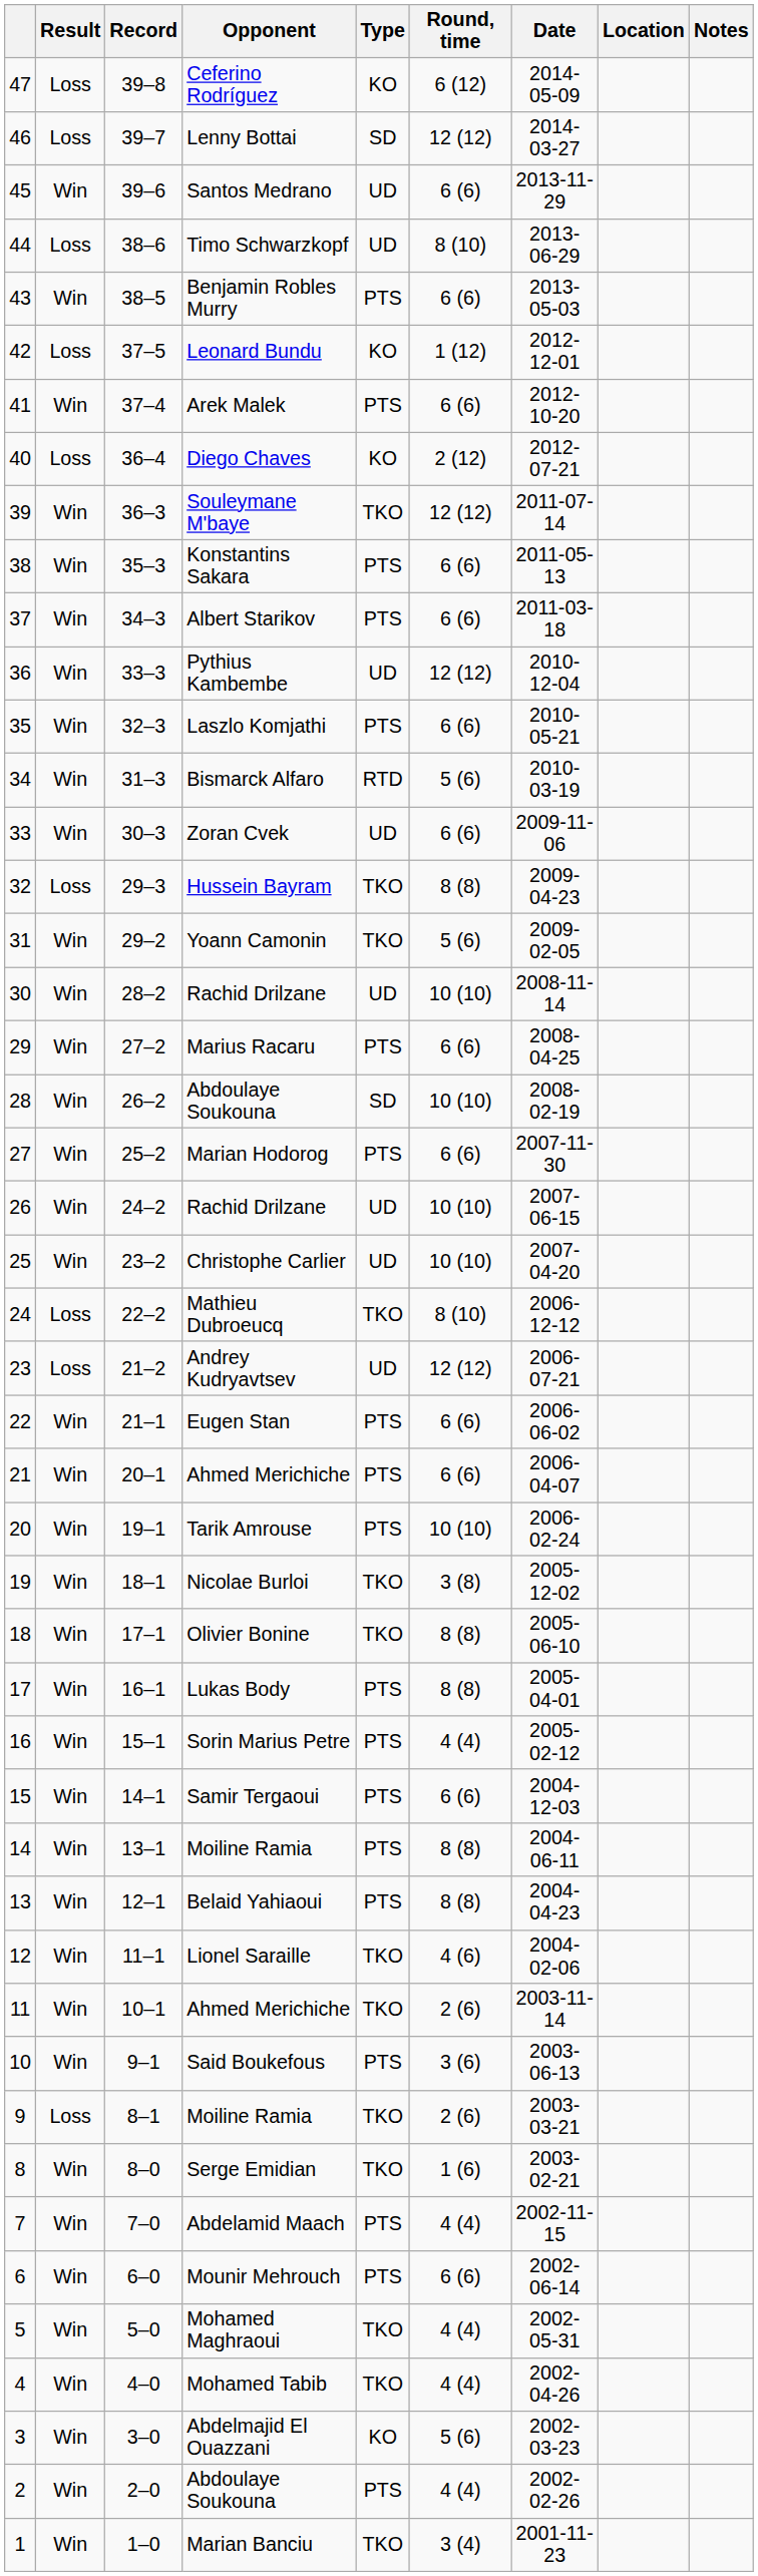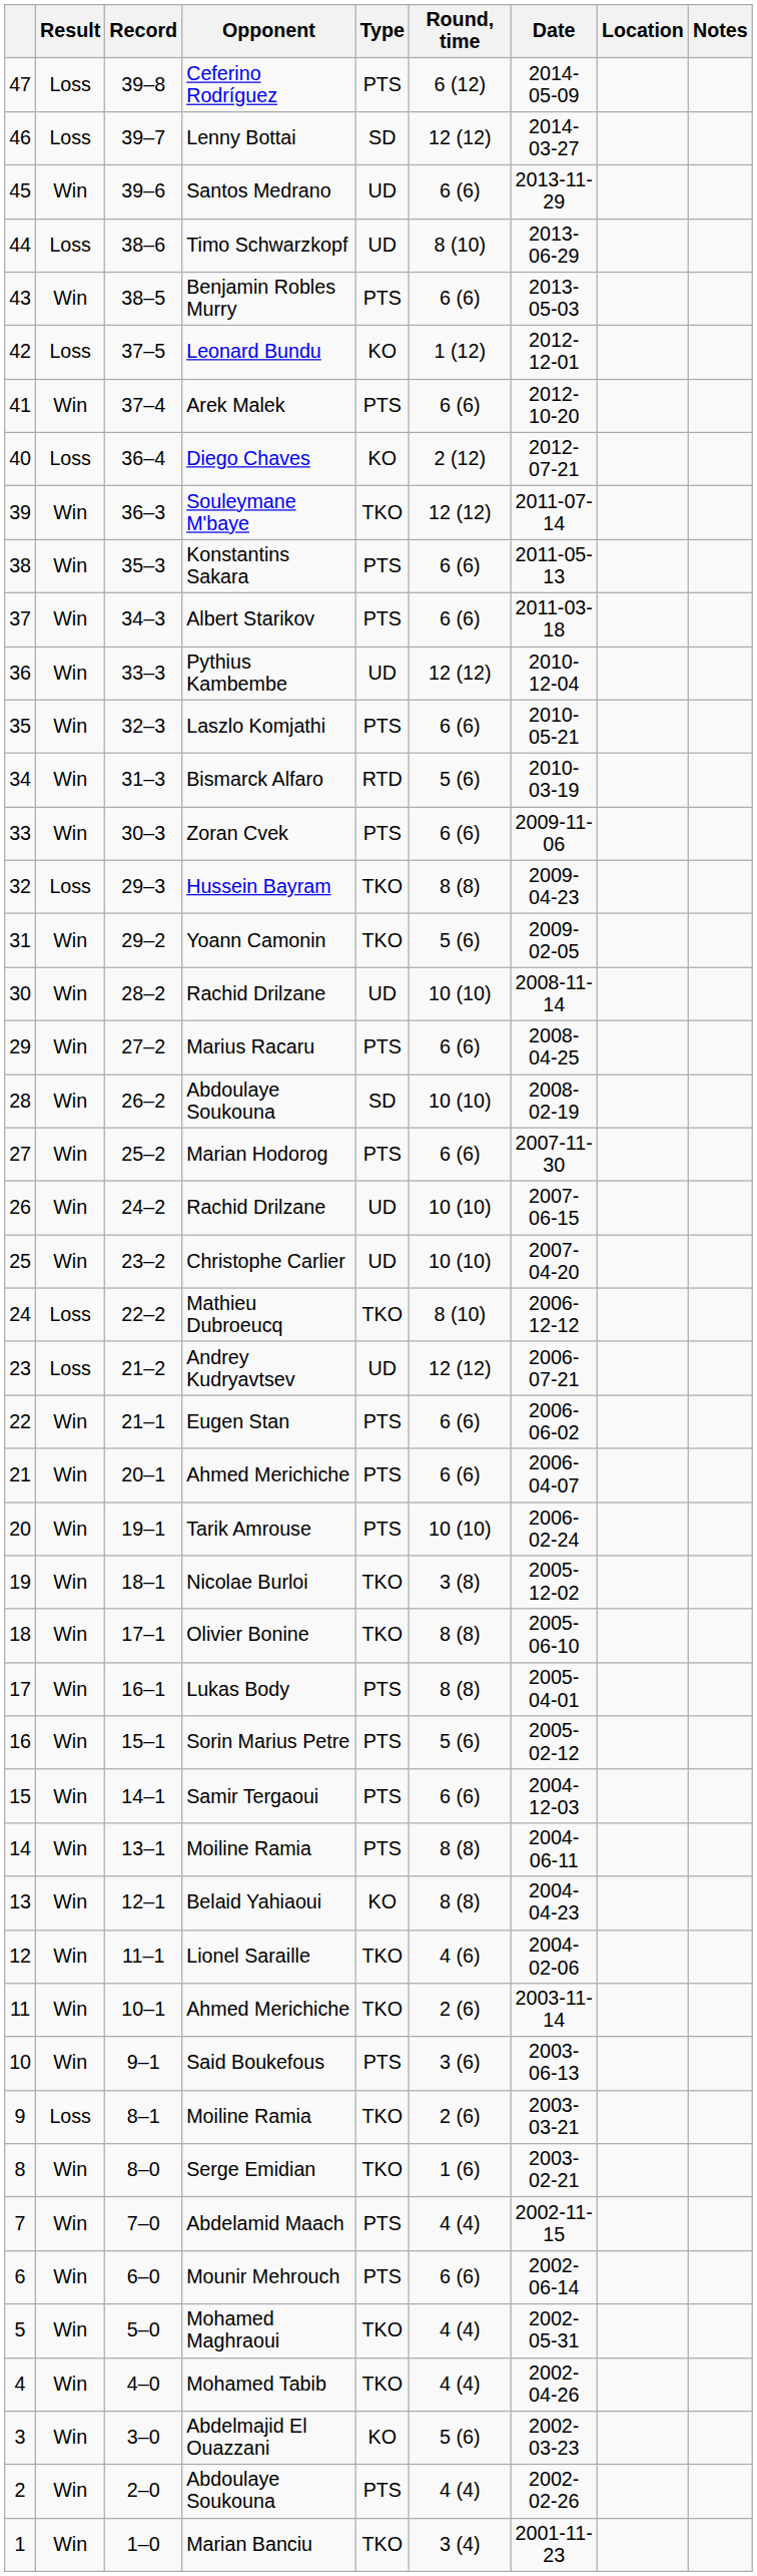Ceferino Rodríguez | Type: KO -> PTS
Zoran Cvek | Type: UD -> PTS
Sorin Marius Petre | Round, time: 4 (4) -> 5 (6)
Belaid Yahiaoui | Type: PTS -> KO
